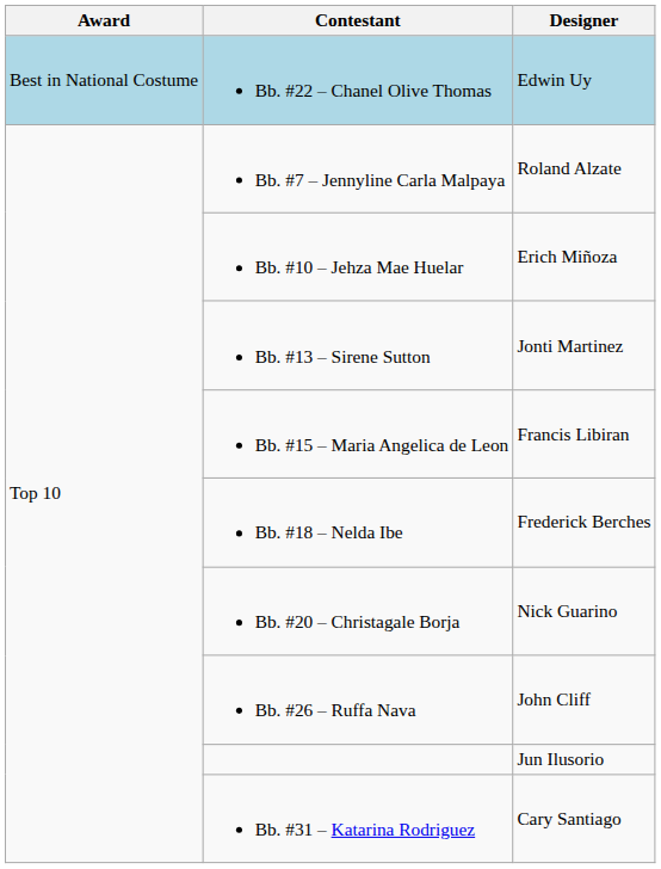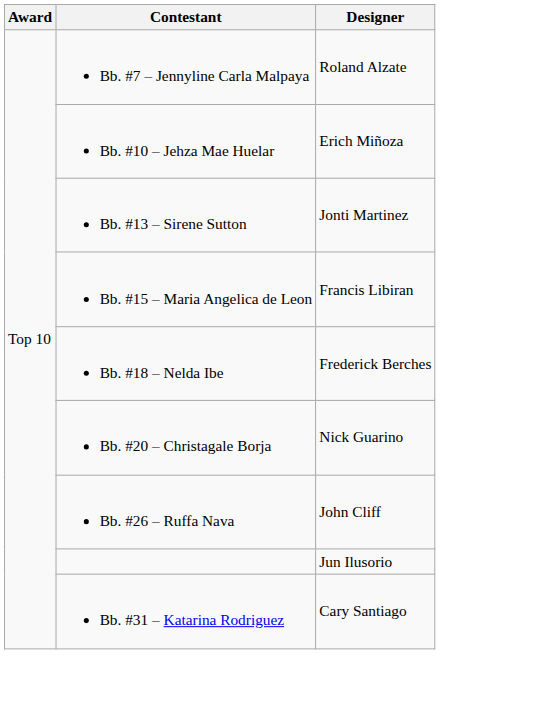- row: Best in National Costume | Bb. #22 – Chanel Olive Thomas | Edwin Uy
